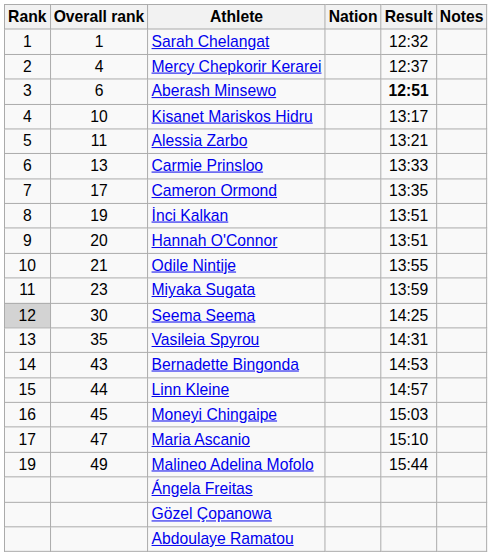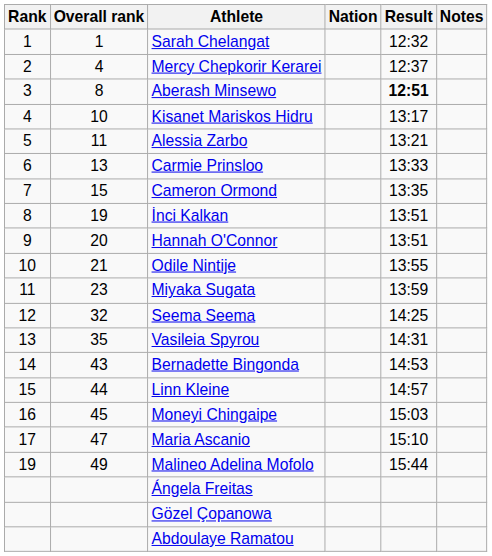Aberash Minsewo | Overall rank: 6 -> 8
Cameron Ormond | Overall rank: 17 -> 15
Seema Seema | Rank: lightgrey background -> no background
Seema Seema | Overall rank: 30 -> 32
